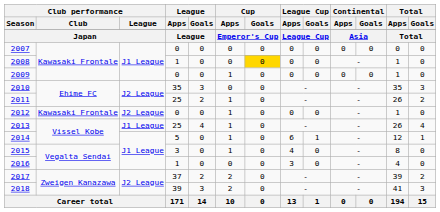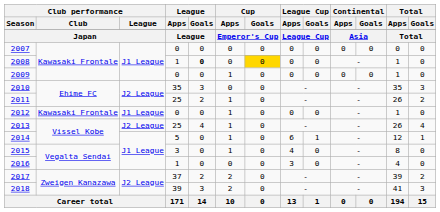2008 | League / Goals: normal -> bold
2012 | Club performance / League: J2 League -> J1 League
2013 | Club performance / League: J1 League -> J2 League
